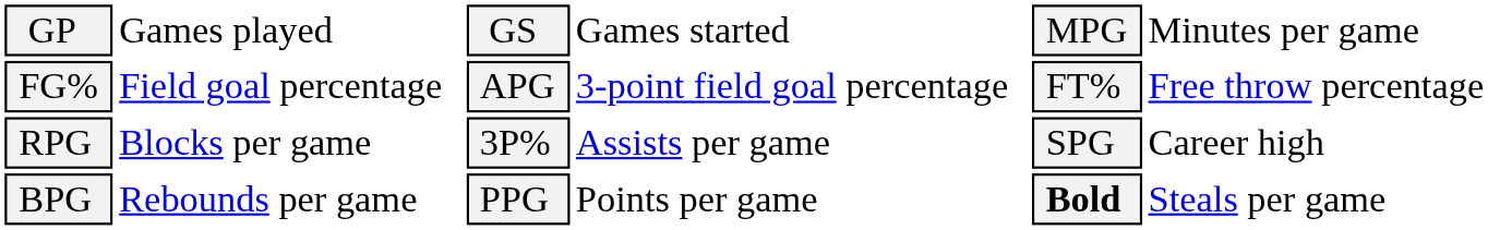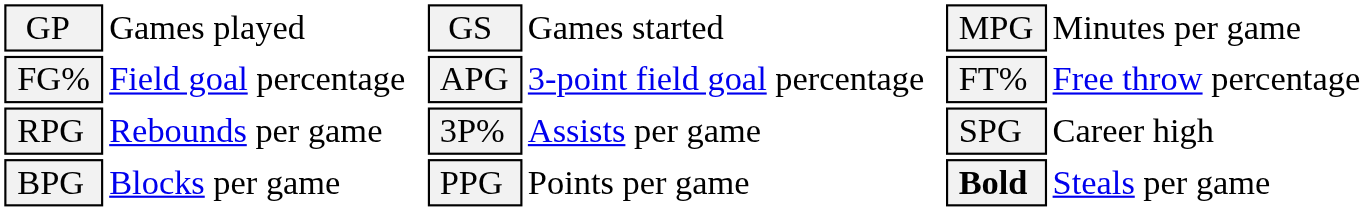RPG | column 2: Blocks per game -> Rebounds per game
BPG | column 2: Rebounds per game -> Blocks per game
